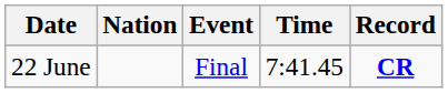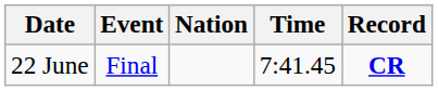columns swapped: Event <-> Nation
